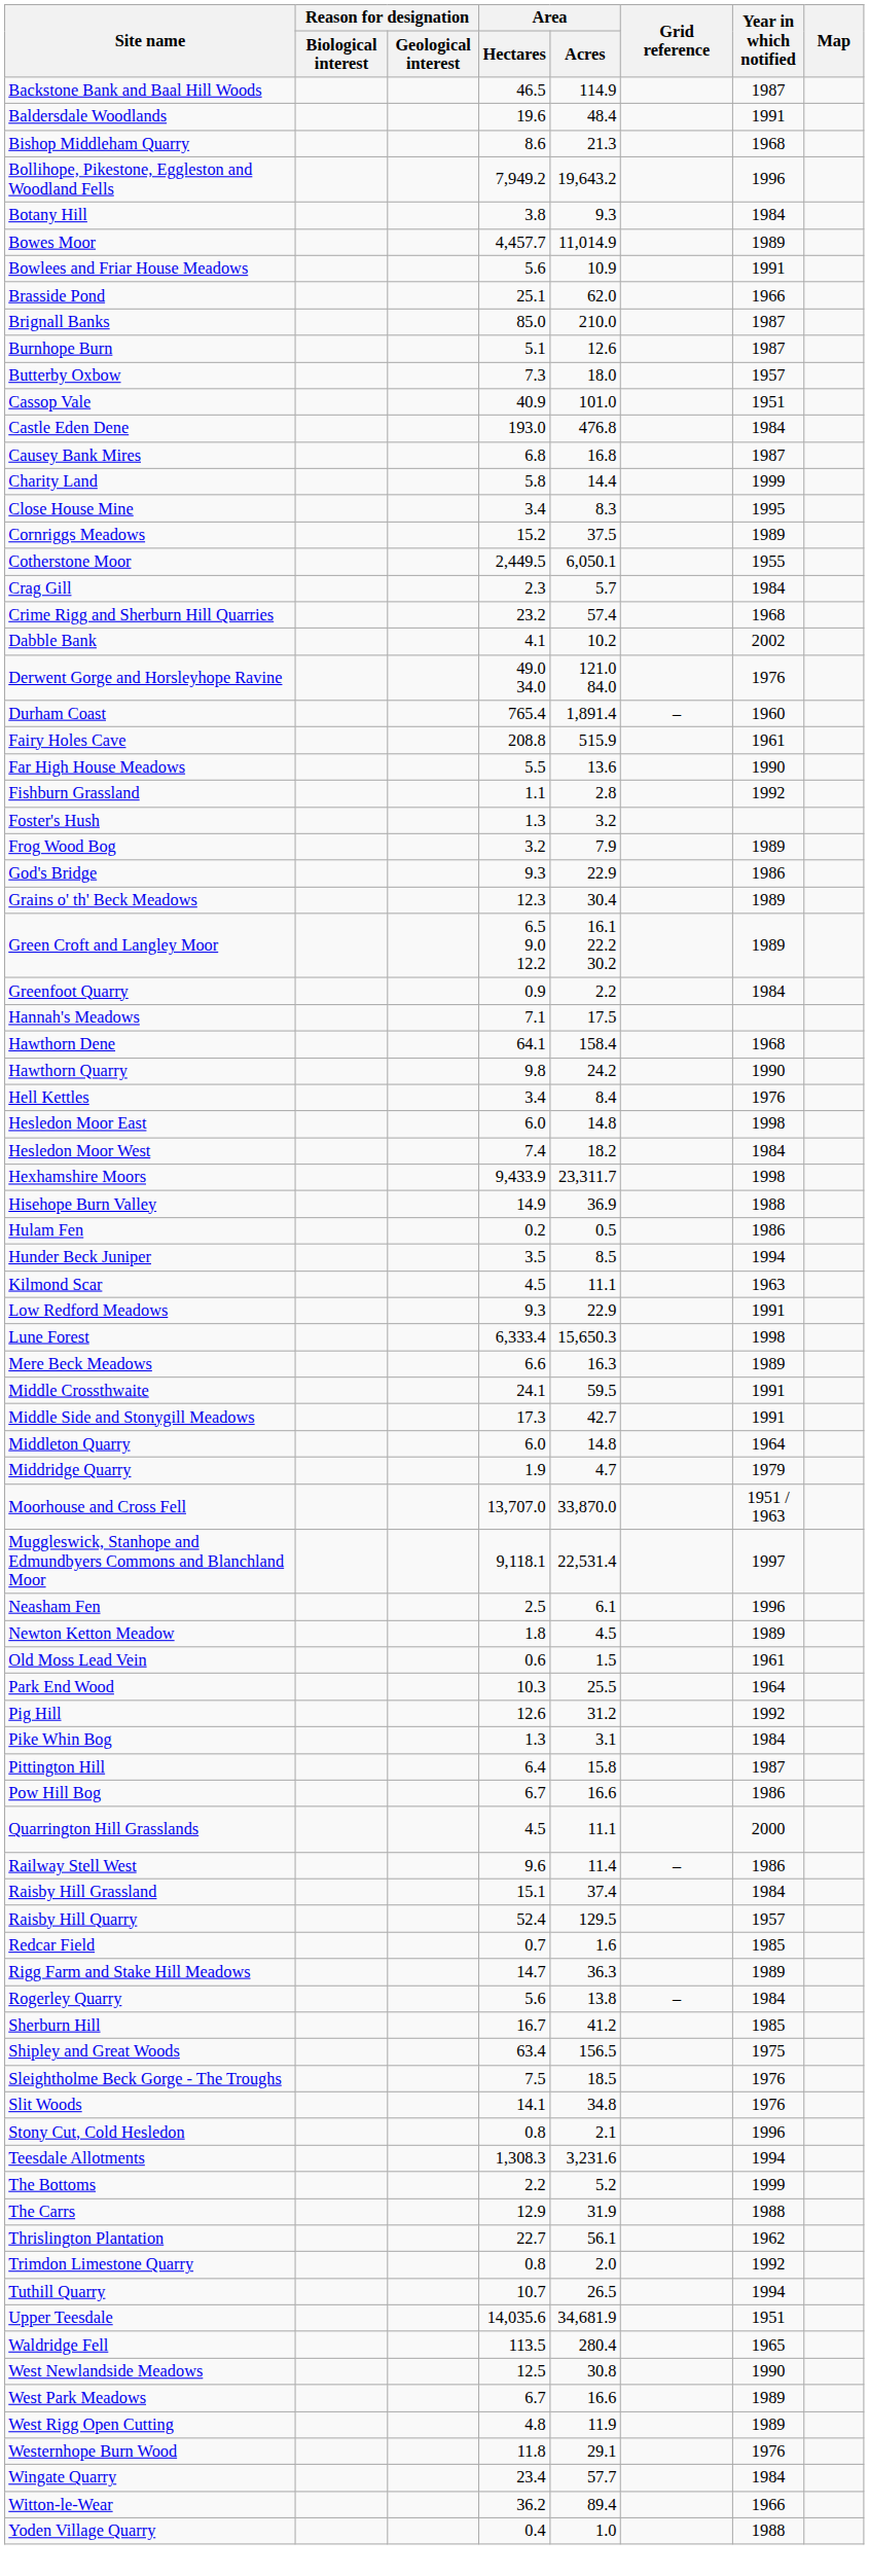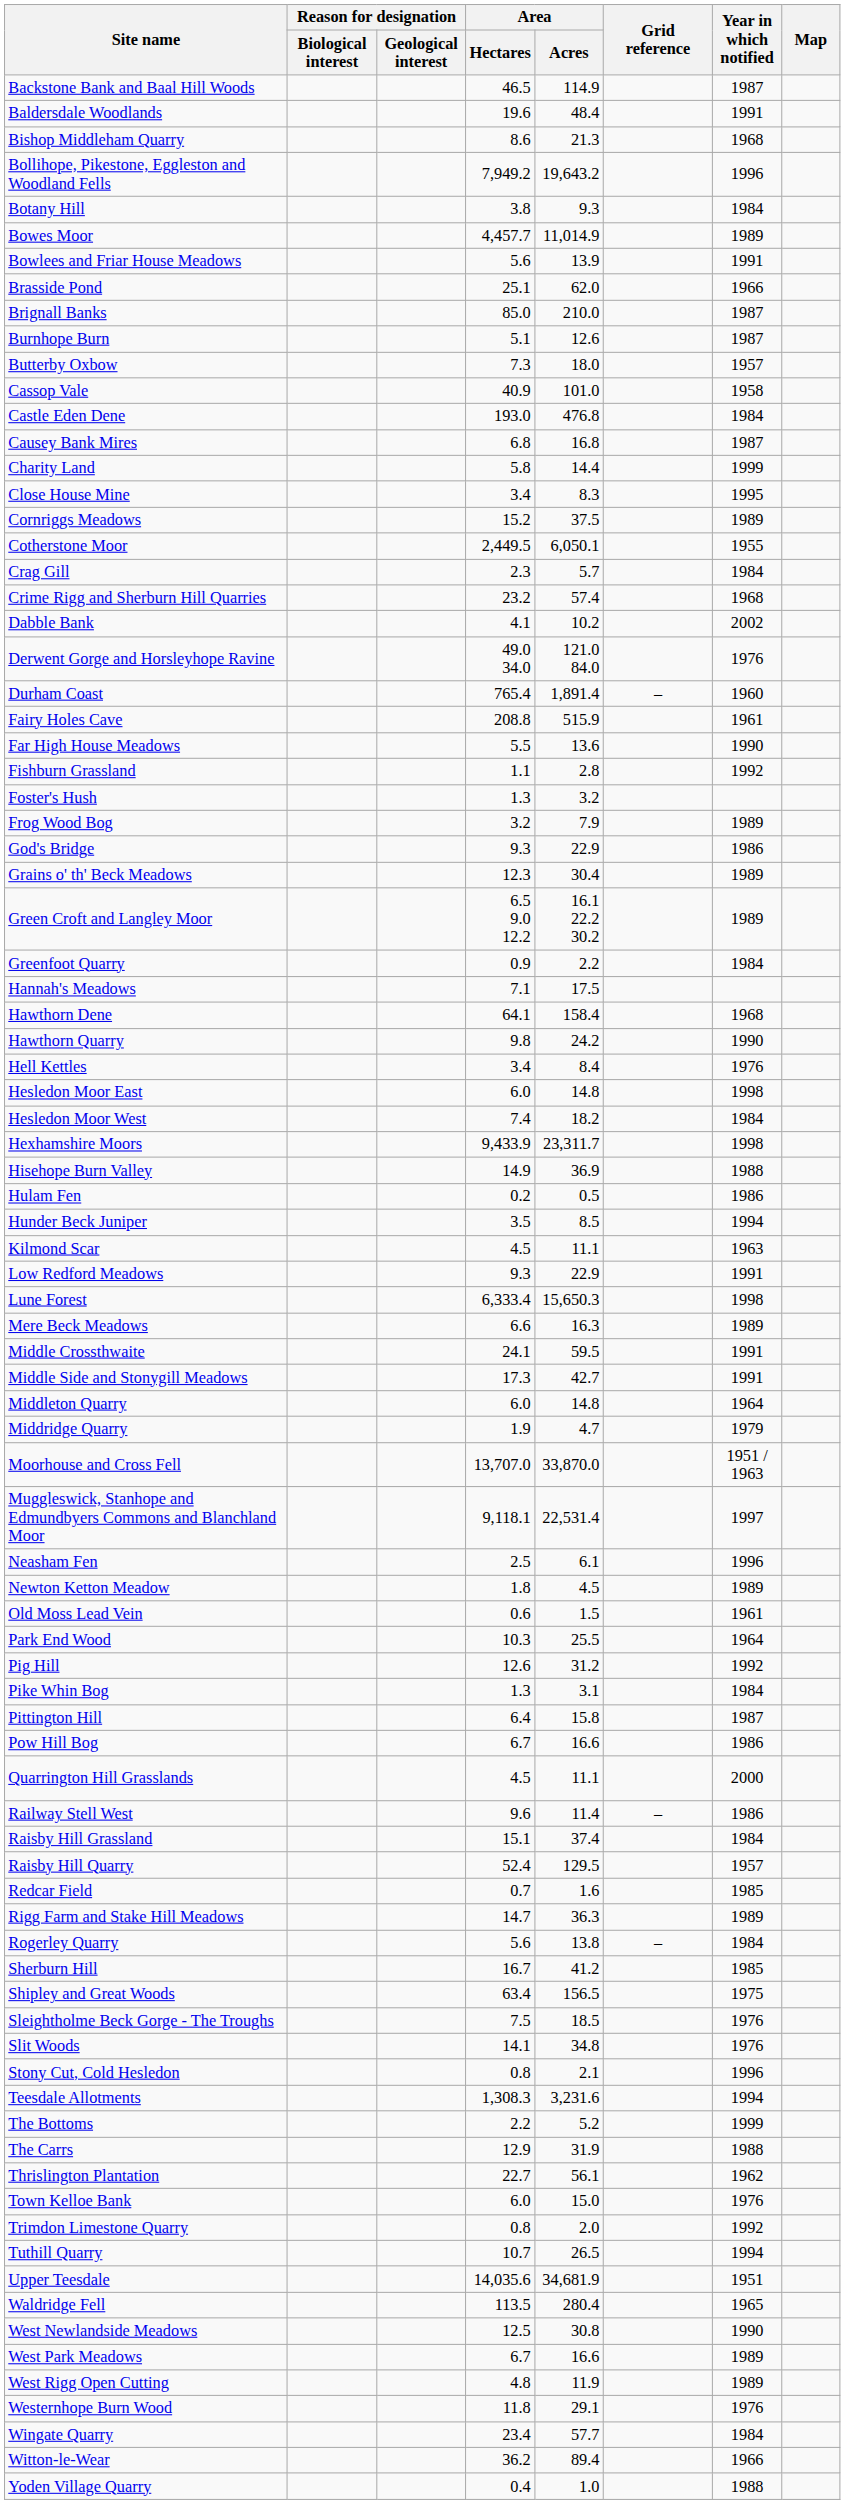Bowlees and Friar House Meadows | Area / Acres: 10.9 -> 13.9
Cassop Vale | Year in which notified: 1951 -> 1958
+ row: Town Kelloe Bank | 6.0 | 15.0 | 1976
